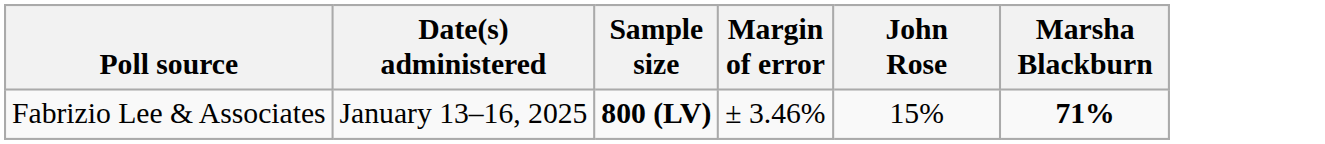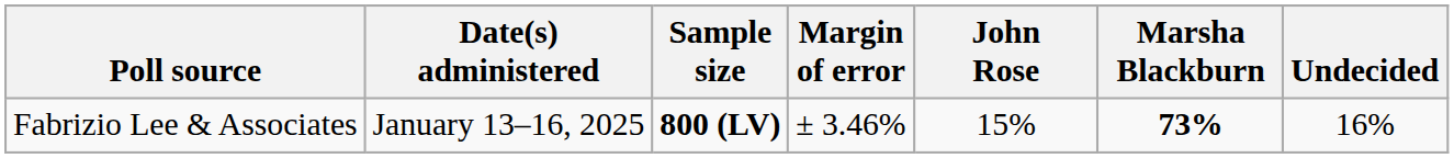+ column: Undecided | 16%
Fabrizio Lee & Associates | Marsha Blackburn: 71% -> 73%
